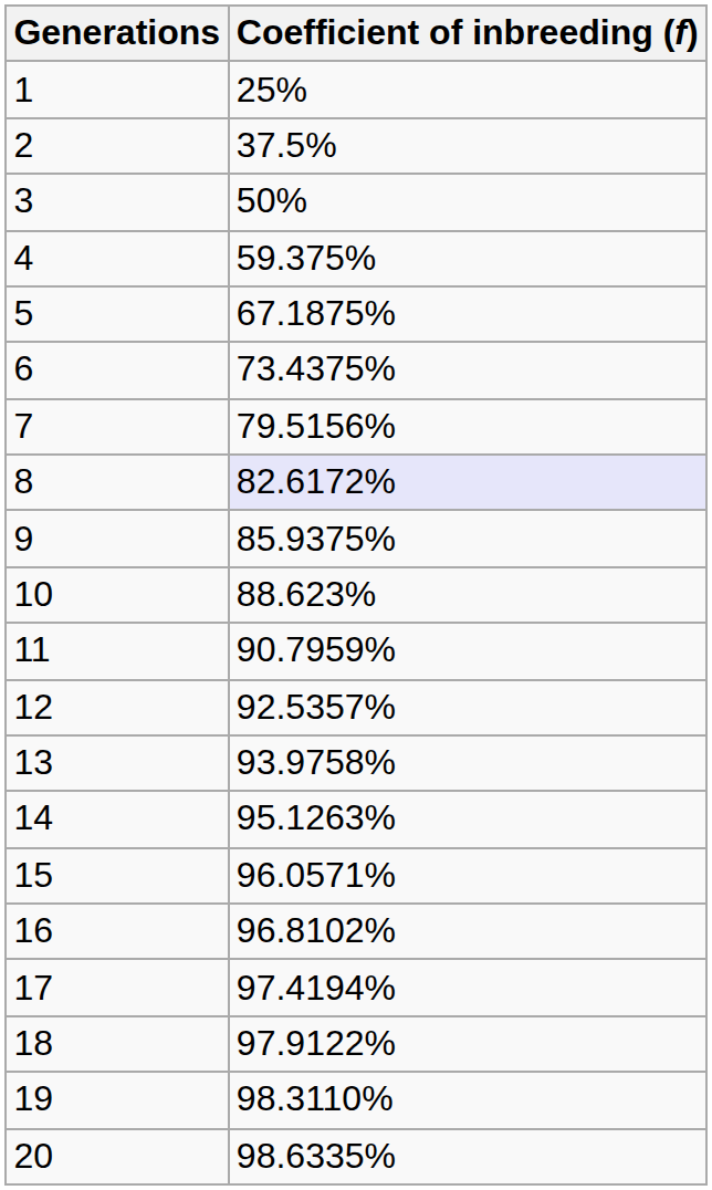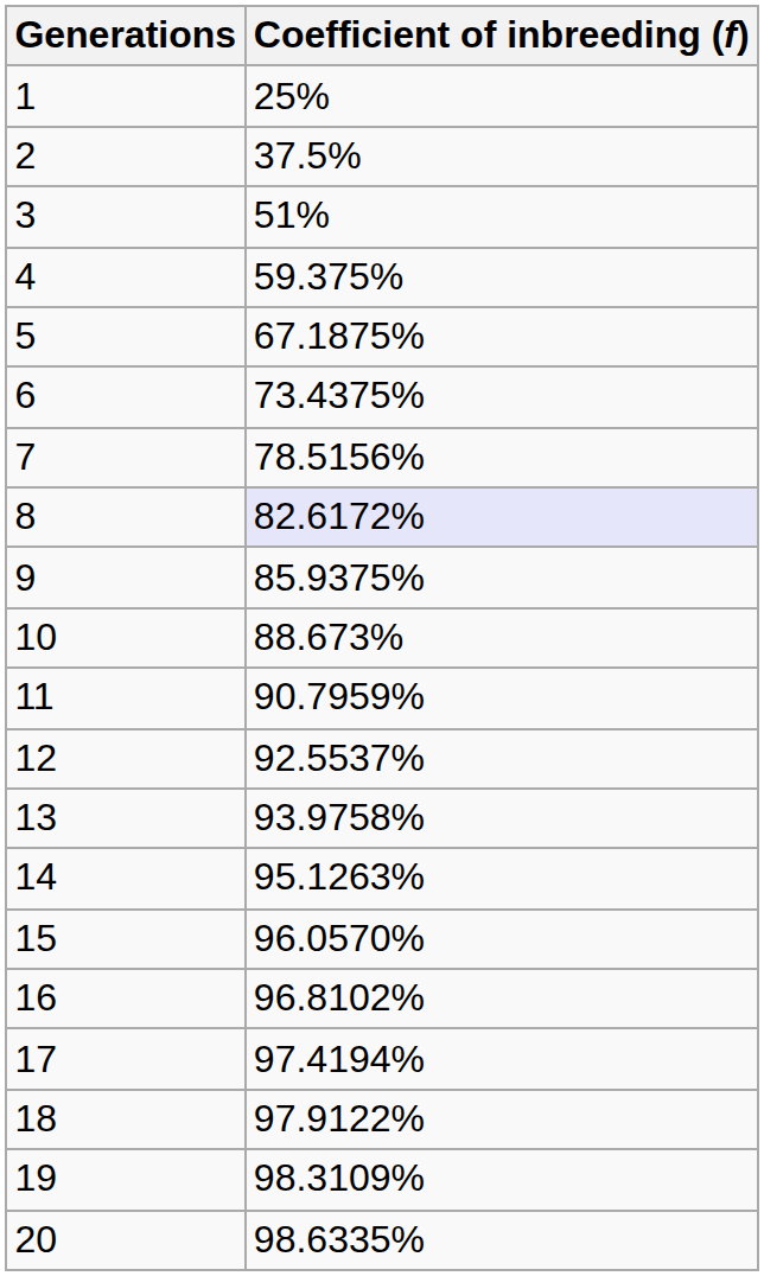3 | Coefficient of inbreeding (f): 50% -> 51%
7 | Coefficient of inbreeding (f): 79.5156% -> 78.5156%
10 | Coefficient of inbreeding (f): 88.623% -> 88.673%
12 | Coefficient of inbreeding (f): 92.5357% -> 92.5537%
15 | Coefficient of inbreeding (f): 96.0571% -> 96.0570%
19 | Coefficient of inbreeding (f): 98.3110% -> 98.3109%
